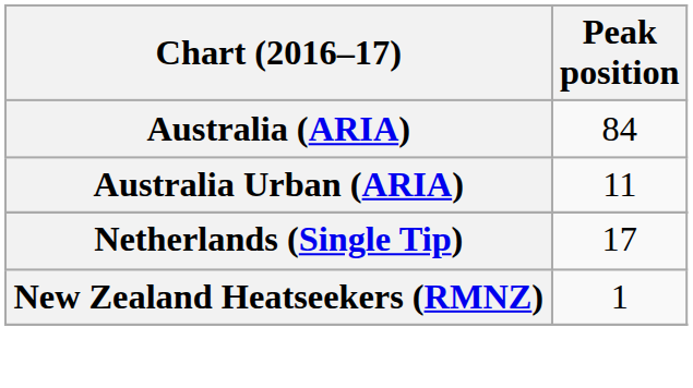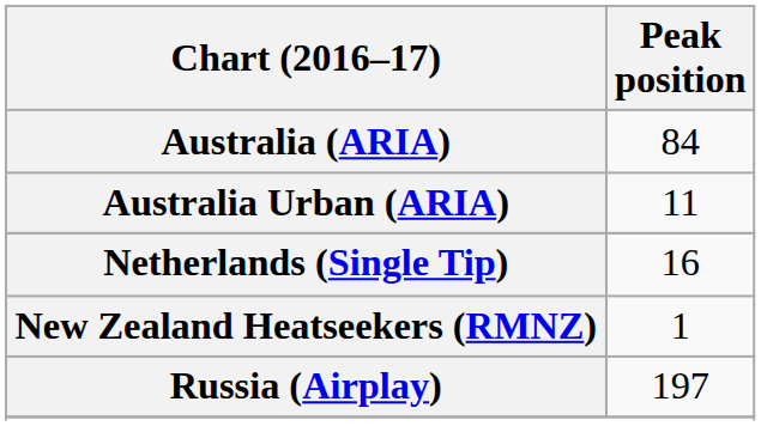Netherlands (Single Tip) | Peak position: 17 -> 16
+ row: Russia (Airplay) | 197
